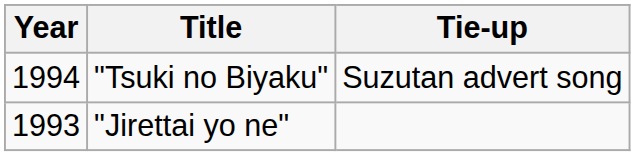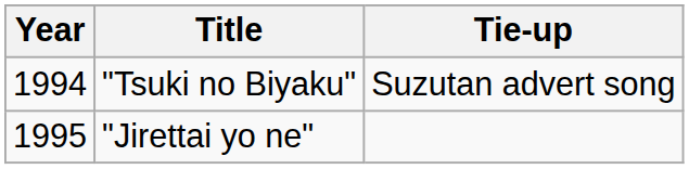"Jirettai yo ne" | Year: 1993 -> 1995
